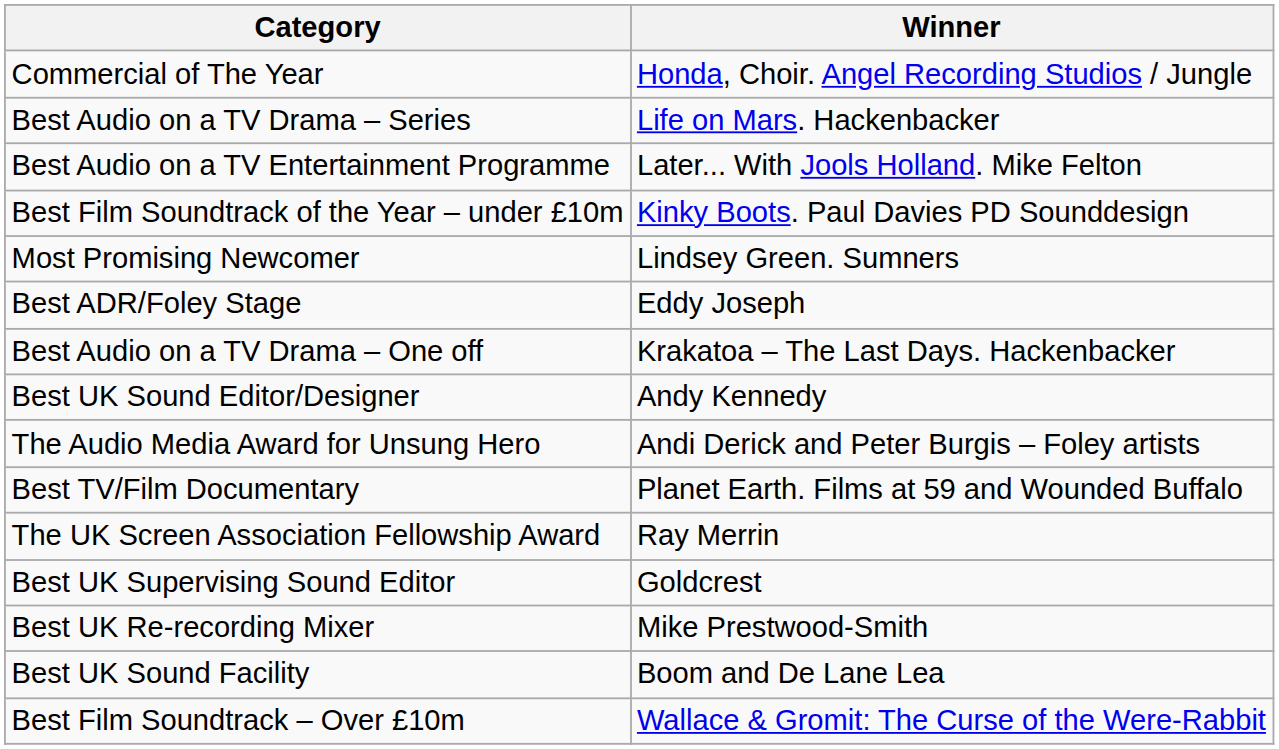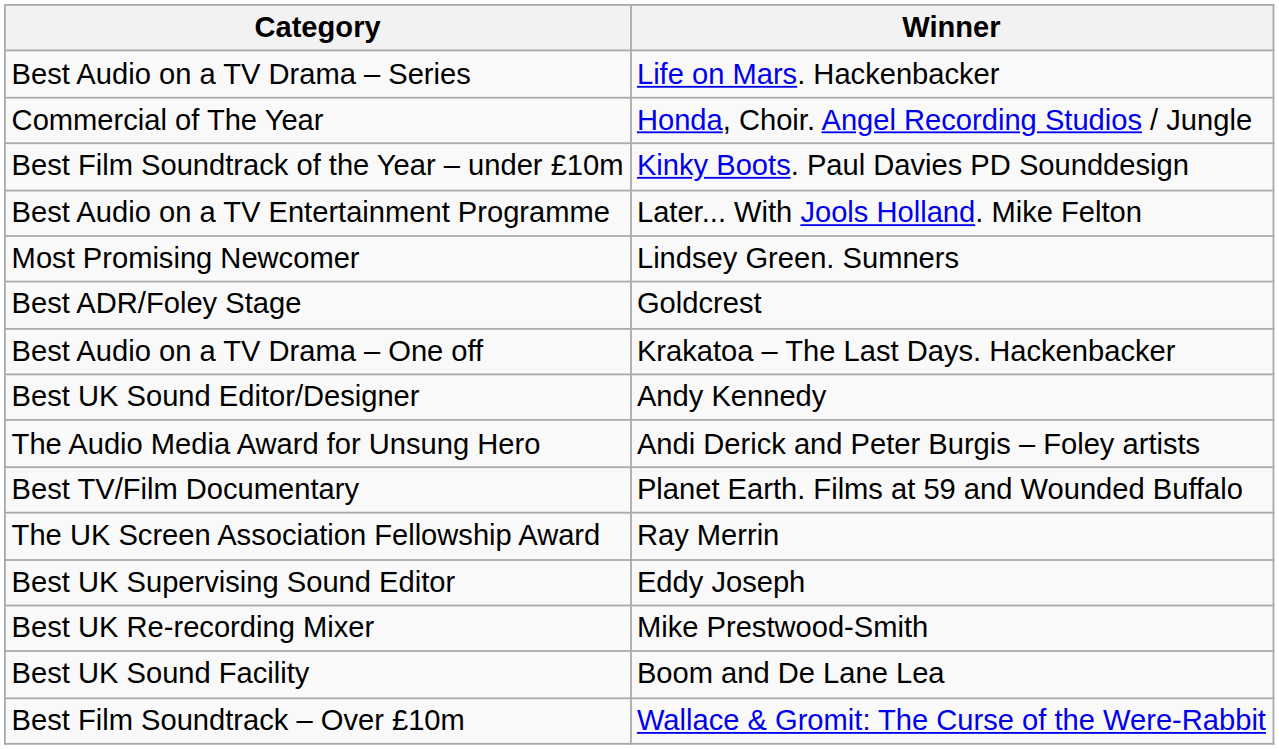rows swapped: Best Audio on a TV Drama – Series <-> Commercial of The Year
rows swapped: Best Film Soundtrack of the Year – under £10m <-> Best Audio on a TV Entertainment Programme
Best ADR/Foley Stage | Winner: Eddy Joseph -> Goldcrest
Best UK Supervising Sound Editor | Winner: Goldcrest -> Eddy Joseph
